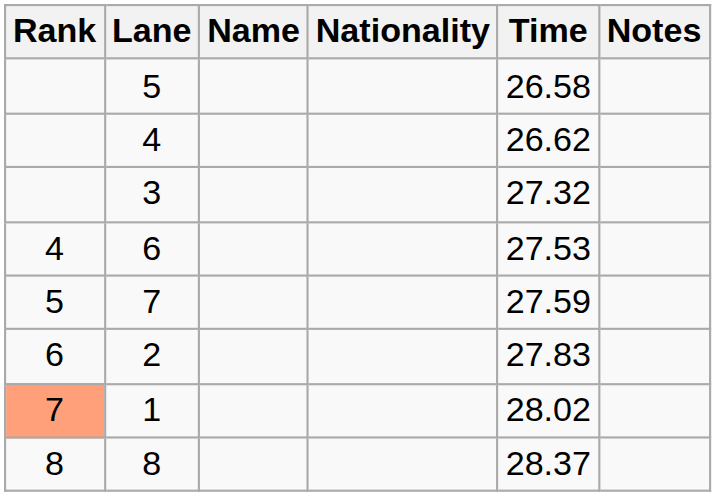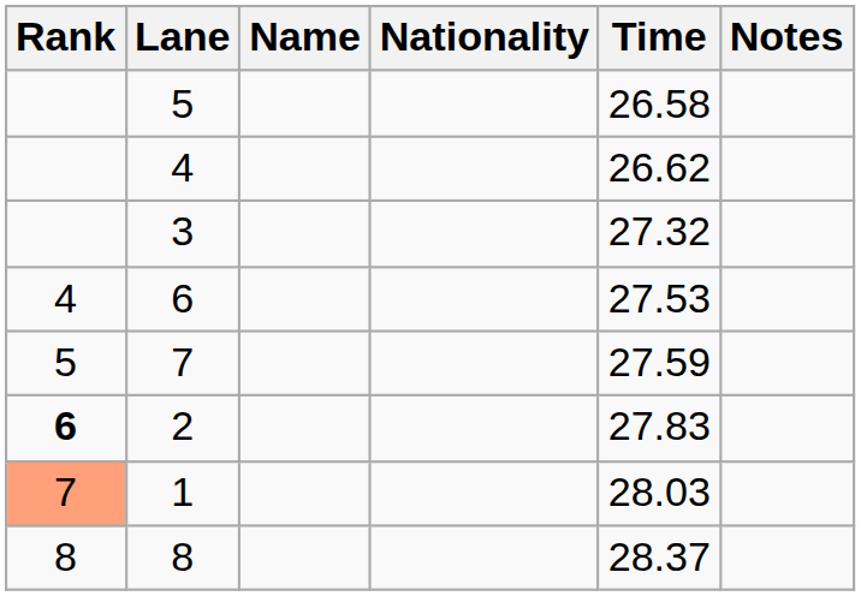2 | Rank: normal -> bold
1 | Time: 28.02 -> 28.03
